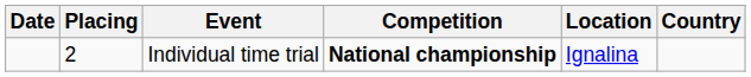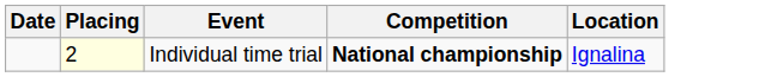- column: Country
Individual time trial | Placing: no background -> lightyellow background
